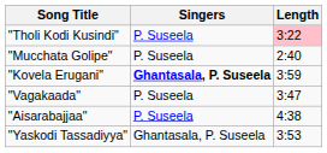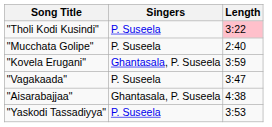"Kovela Erugani" | Singers: bold -> normal
"Aisarabajjaa" | Singers: P. Suseela -> Ghantasala, P. Suseela
"Yaskodi Tassadiyya" | Singers: Ghantasala, P. Suseela -> P. Suseela
